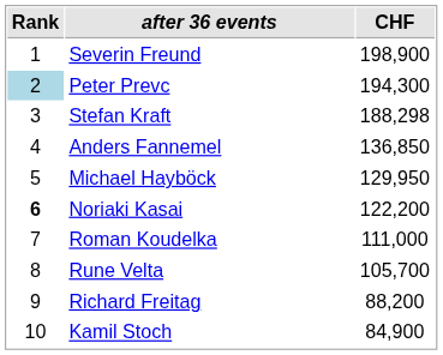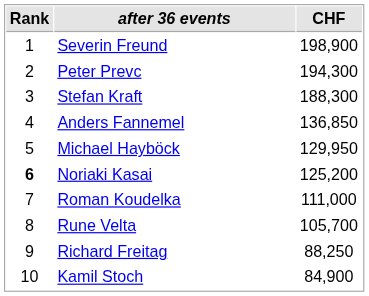Peter Prevc | Rank: lightblue background -> no background
Stefan Kraft | CHF: 188,298 -> 188,300
Noriaki Kasai | CHF: 122,200 -> 125,200
Richard Freitag | CHF: 88,200 -> 88,250
